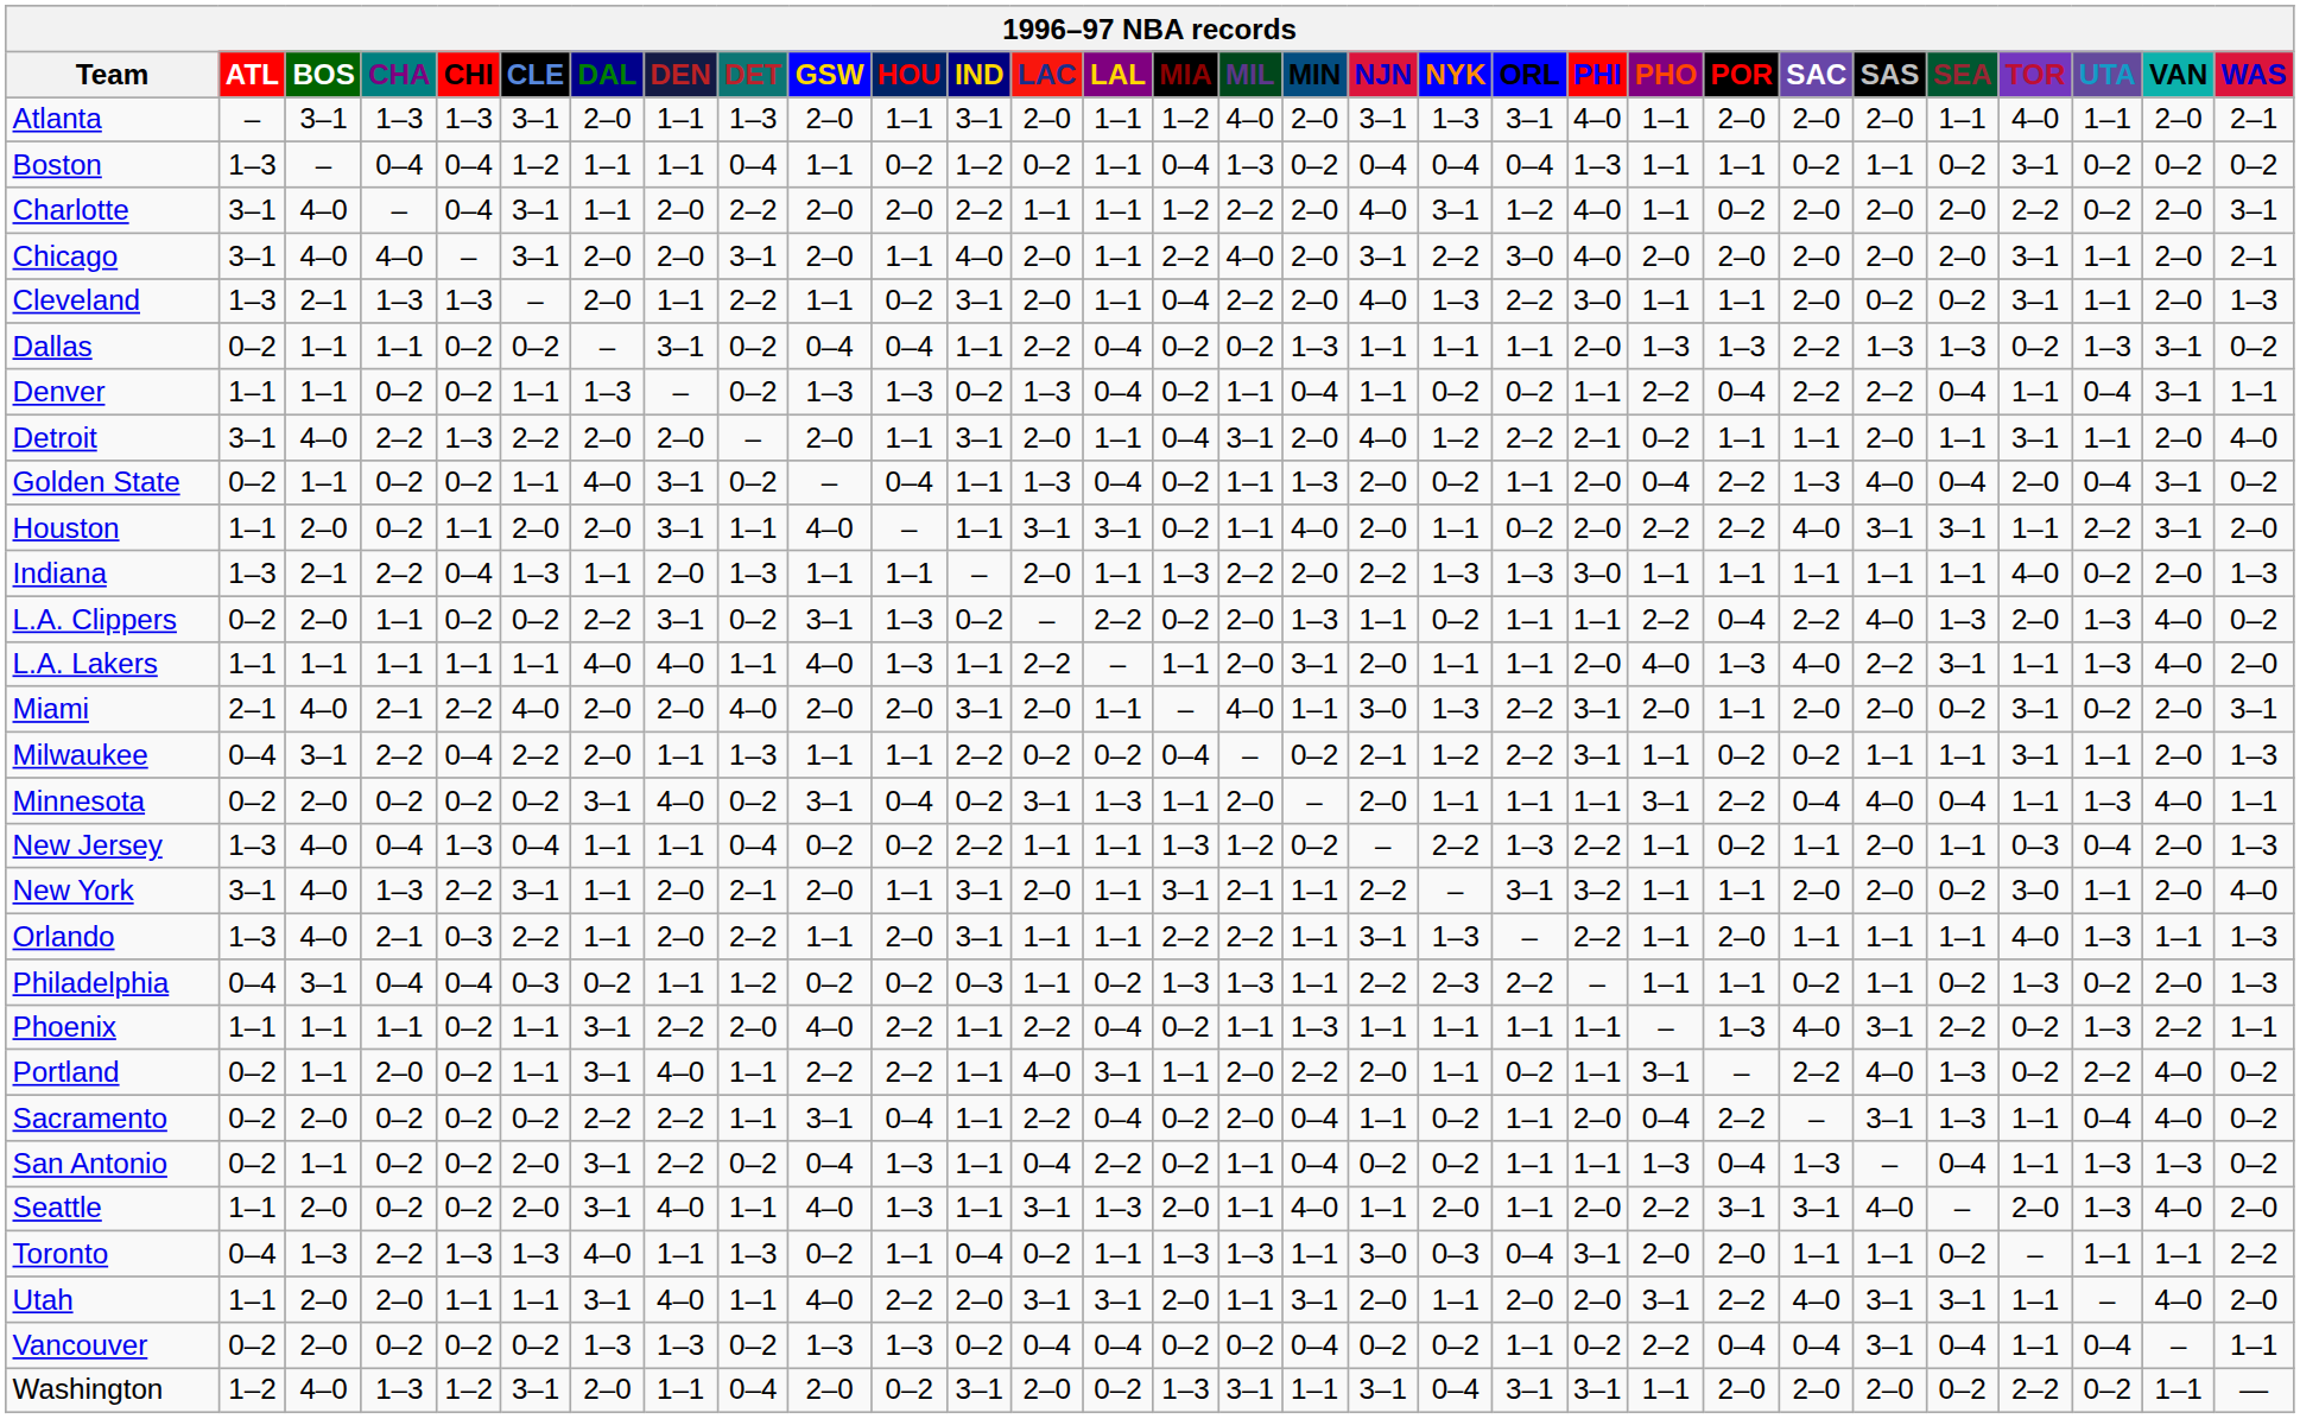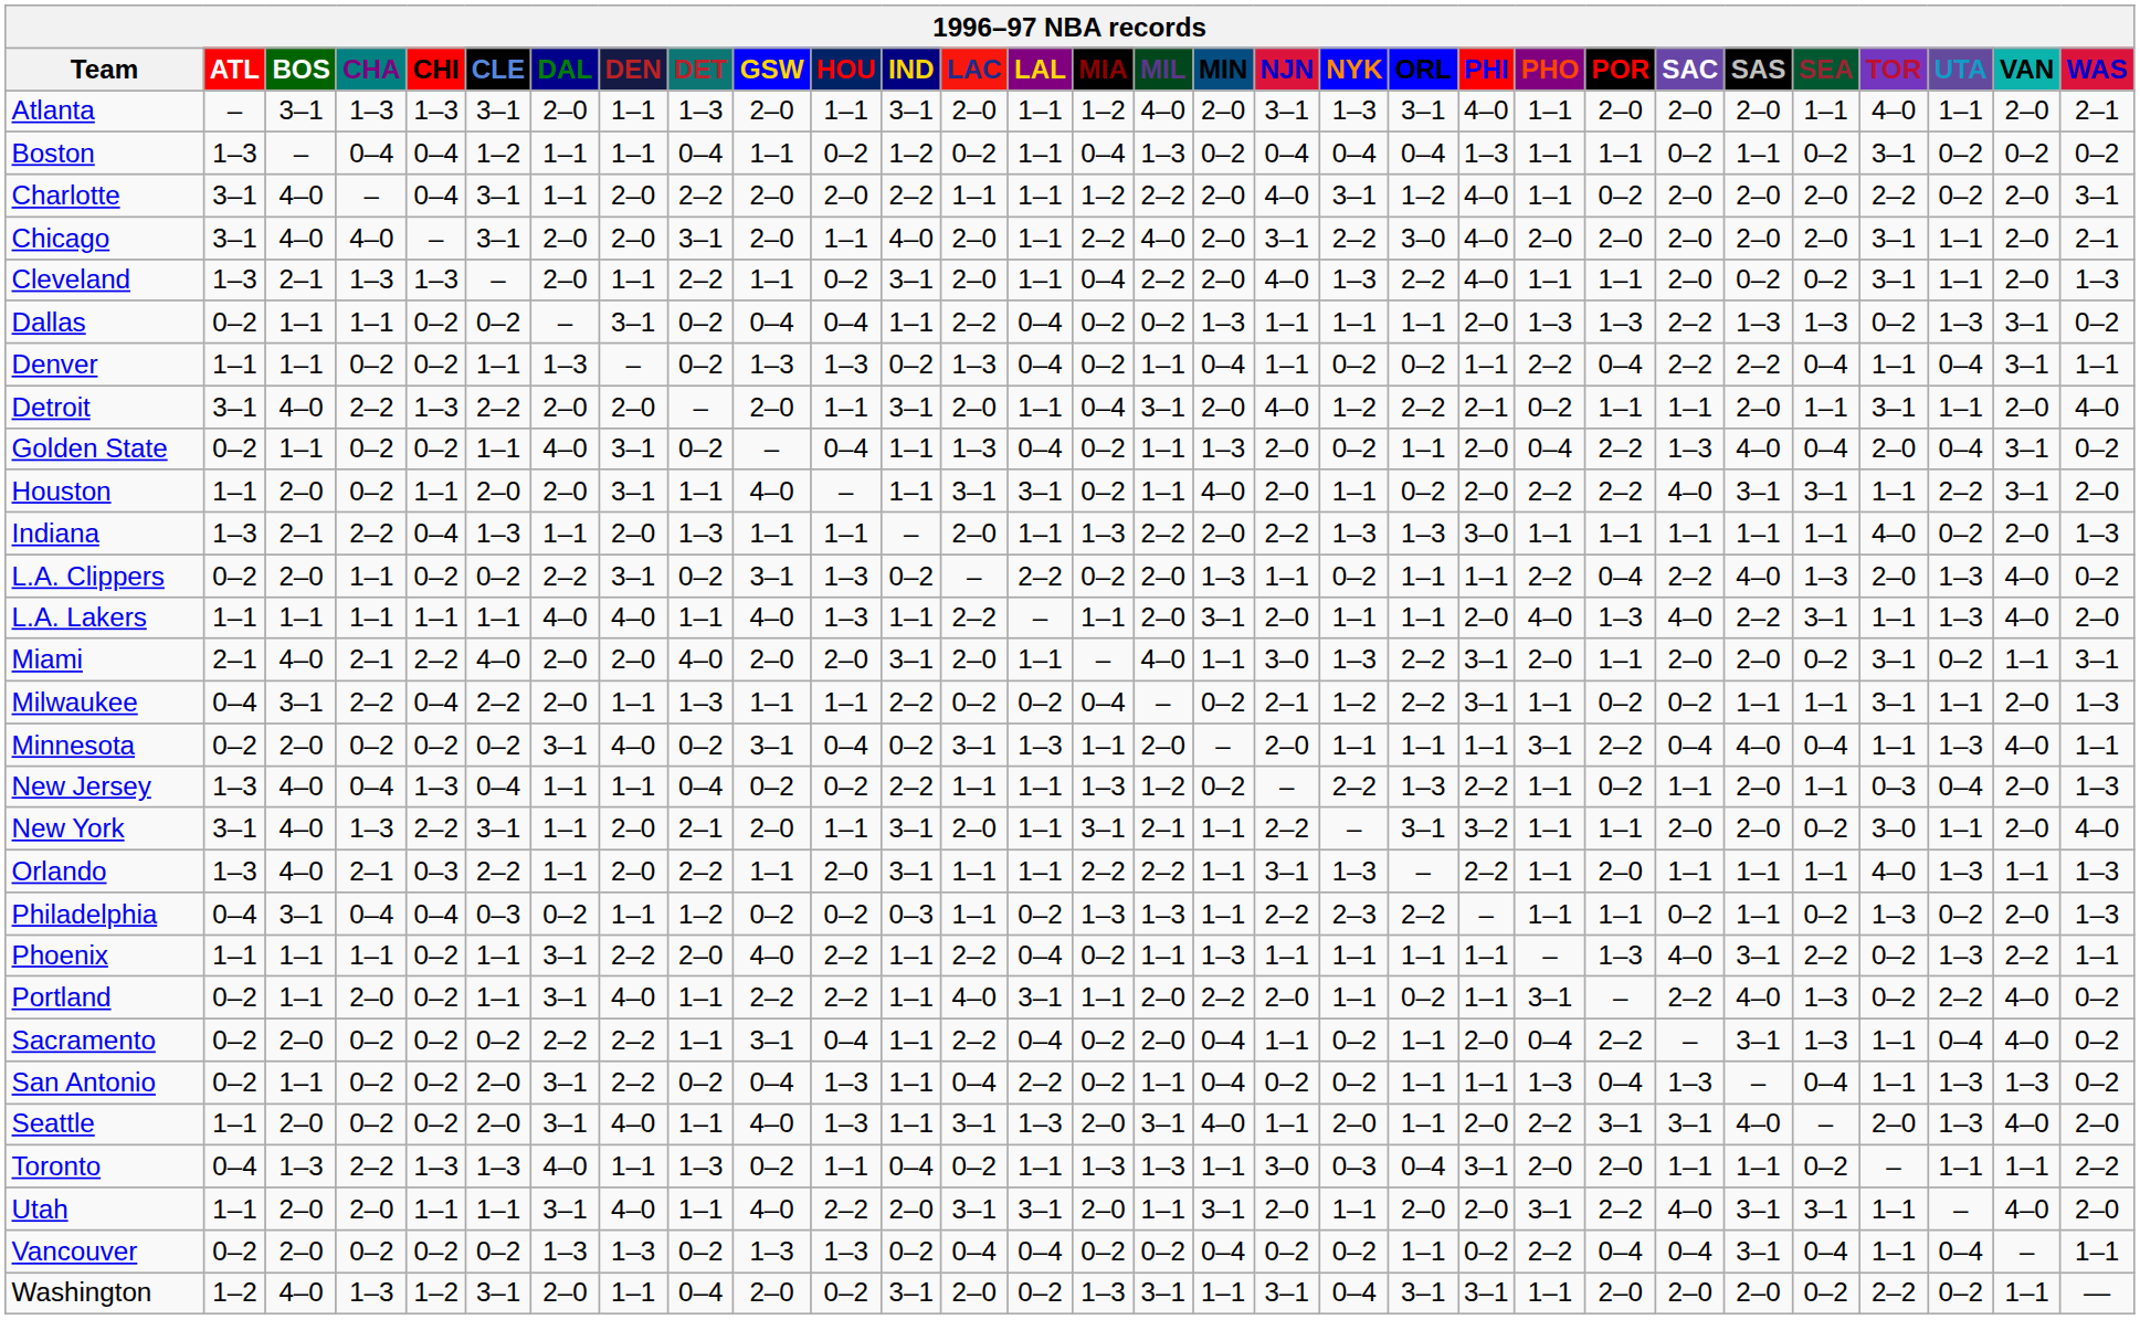Cleveland | PHI: 3–0 -> 4–0
Miami | VAN: 2–0 -> 1–1
Seattle | MIL: 1–1 -> 3–1
